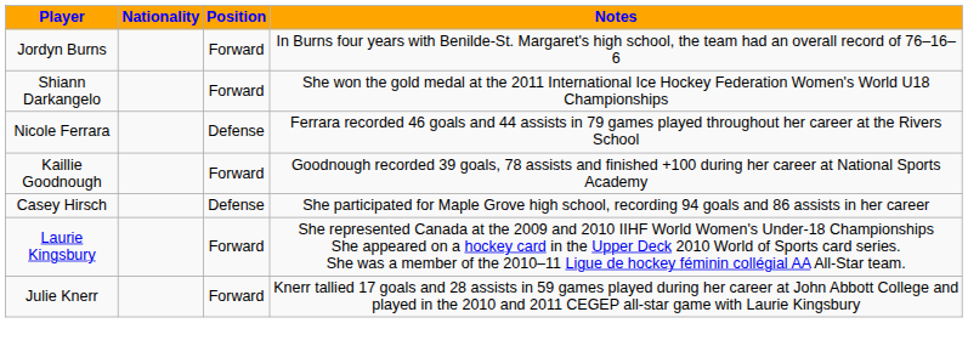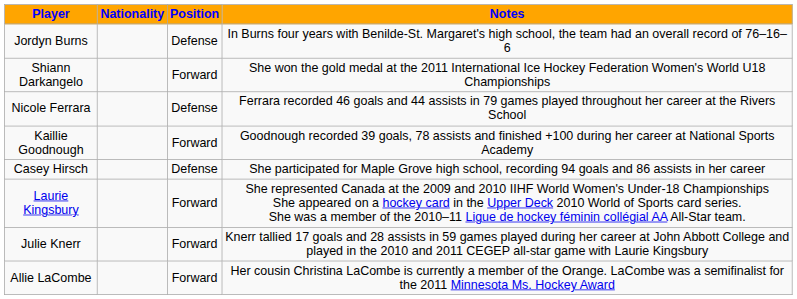Jordyn Burns | Position: Forward -> Defense
+ row: Allie LaCombe | Forward | Her cousin Christina LaCombe is currently a member of the Orange. LaCombe was a semifinalist for the 2011 Minnesota Ms. Hockey Award
